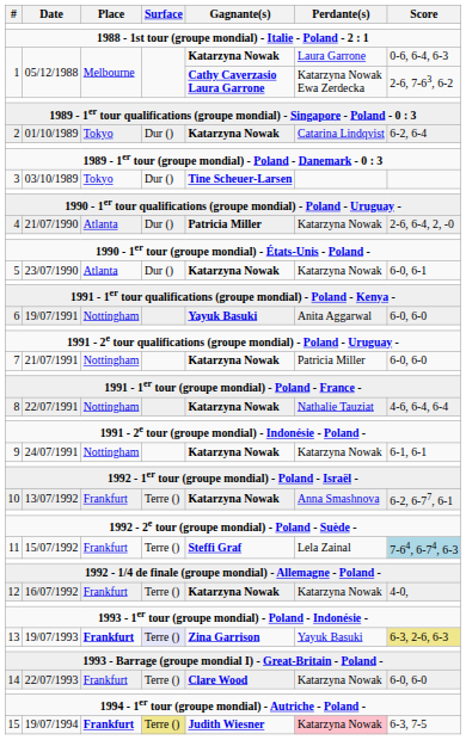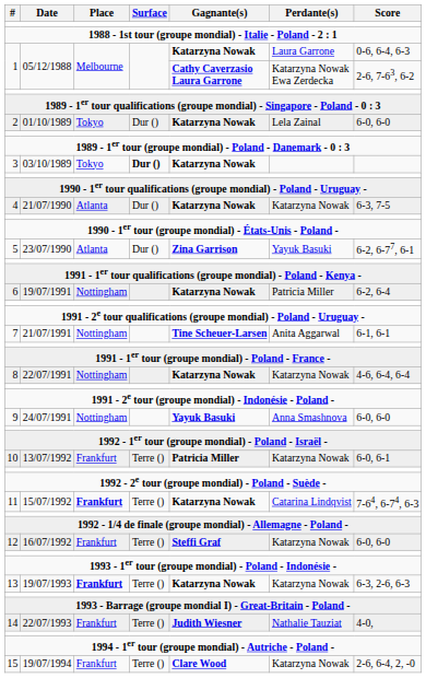2 | Perdante(s): Catarina Lindqvist -> Lela Zainal
2 | Score: 6-2, 6-4 -> 6-0, 6-0
3 | Surface: normal -> bold
3 | Gagnante(s): Tine Scheuer-Larsen -> Katarzyna Nowak
4 | Gagnante(s): Patricia Miller -> Katarzyna Nowak
4 | Score: 2-6, 6-4, 2, -0 -> 6-3, 7-5
5 | Gagnante(s): Katarzyna Nowak -> Zina Garrison
5 | Perdante(s): Katarzyna Nowak -> Yayuk Basuki
5 | Score: 6-0, 6-1 -> 6-2, 6-77, 6-1
6 | Gagnante(s): Yayuk Basuki -> Katarzyna Nowak
6 | Perdante(s): Anita Aggarwal -> Patricia Miller
6 | Score: 6-0, 6-0 -> 6-2, 6-4
7 | Gagnante(s): Katarzyna Nowak -> Tine Scheuer-Larsen
7 | Perdante(s): Patricia Miller -> Anita Aggarwal
7 | Score: 6-0, 6-0 -> 6-1, 6-1
8 | Perdante(s): Nathalie Tauziat -> Katarzyna Nowak
9 | Gagnante(s): Katarzyna Nowak -> Yayuk Basuki
9 | Perdante(s): Katarzyna Nowak -> Anna Smashnova
9 | Score: 6-1, 6-1 -> 6-0, 6-0
10 | Gagnante(s): Katarzyna Nowak -> Patricia Miller
10 | Perdante(s): Anna Smashnova -> Katarzyna Nowak
10 | Score: 6-2, 6-77, 6-1 -> 6-0, 6-1
11 | Place: normal -> bold
11 | Gagnante(s): Steffi Graf -> Katarzyna Nowak
11 | Perdante(s): Lela Zainal -> Catarina Lindqvist
11 | Score: lightblue background -> no background
12 | Gagnante(s): Katarzyna Nowak -> Steffi Graf
12 | Score: 4-0, -> 6-0, 6-0
13 | Surface: lavender background -> no background
13 | Gagnante(s): Zina Garrison -> Katarzyna Nowak
13 | Perdante(s): Yayuk Basuki -> Katarzyna Nowak
13 | Score: khaki background -> no background
14 | Gagnante(s): Clare Wood -> Judith Wiesner
14 | Perdante(s): Katarzyna Nowak -> Nathalie Tauziat
14 | Score: 6-0, 6-0 -> 4-0,
15 | Place: bold -> normal
15 | Surface: khaki background -> no background
15 | Gagnante(s): Judith Wiesner -> Clare Wood
15 | Perdante(s): pink background -> no background
15 | Score: 6-3, 7-5 -> 2-6, 6-4, 2, -0
